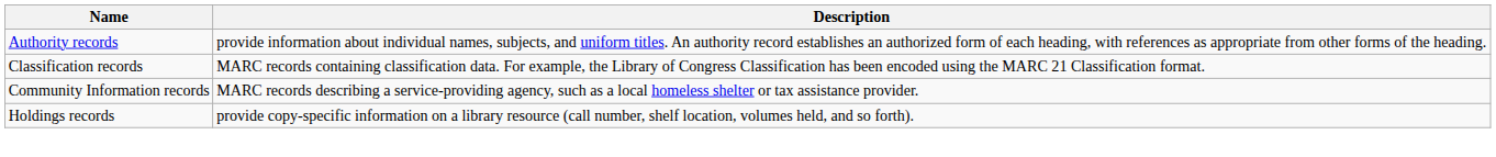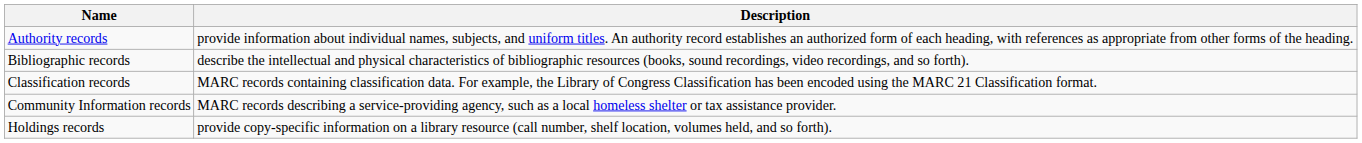+ row: Bibliographic records | describe the intellectual and physical characteristics of bibliographic resources (books, sound recordings, video recordings, and so forth).
